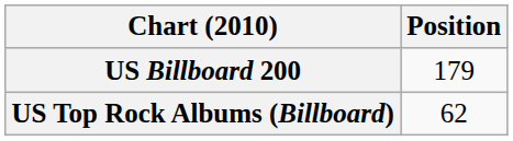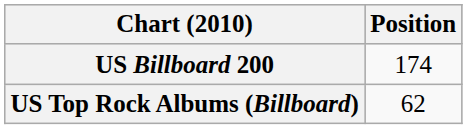US Billboard 200 | Position: 179 -> 174
